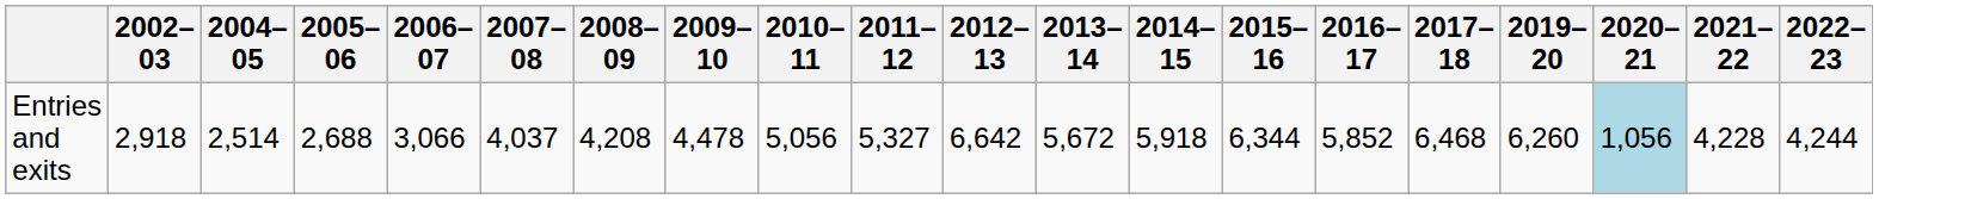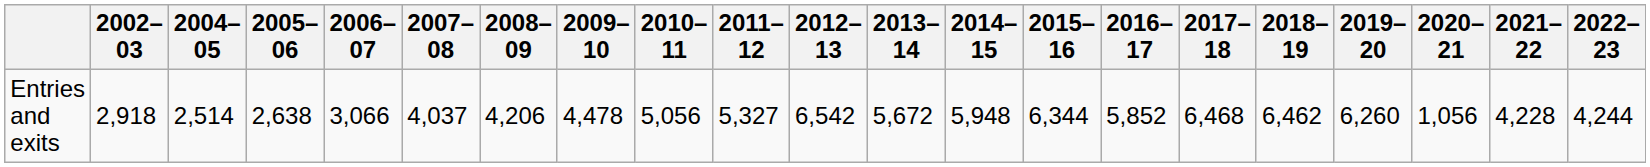+ column: 2018–19 | 6,462
Entries and exits | 2005–06: 2,688 -> 2,638
Entries and exits | 2008–09: 4,208 -> 4,206
Entries and exits | 2012–13: 6,642 -> 6,542
Entries and exits | 2014–15: 5,918 -> 5,948
Entries and exits | 2020–21: lightblue background -> no background
